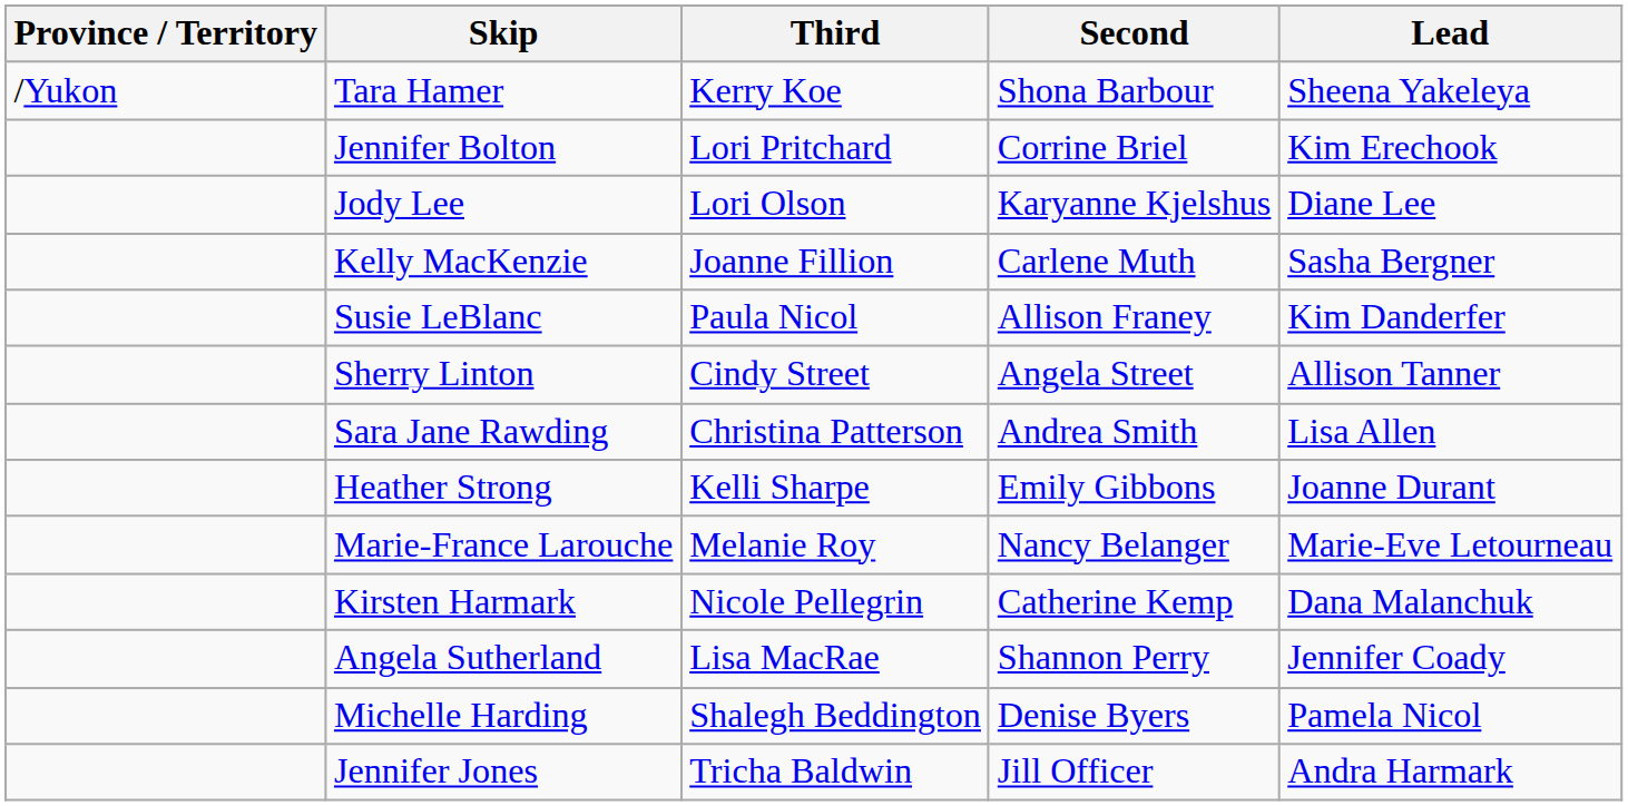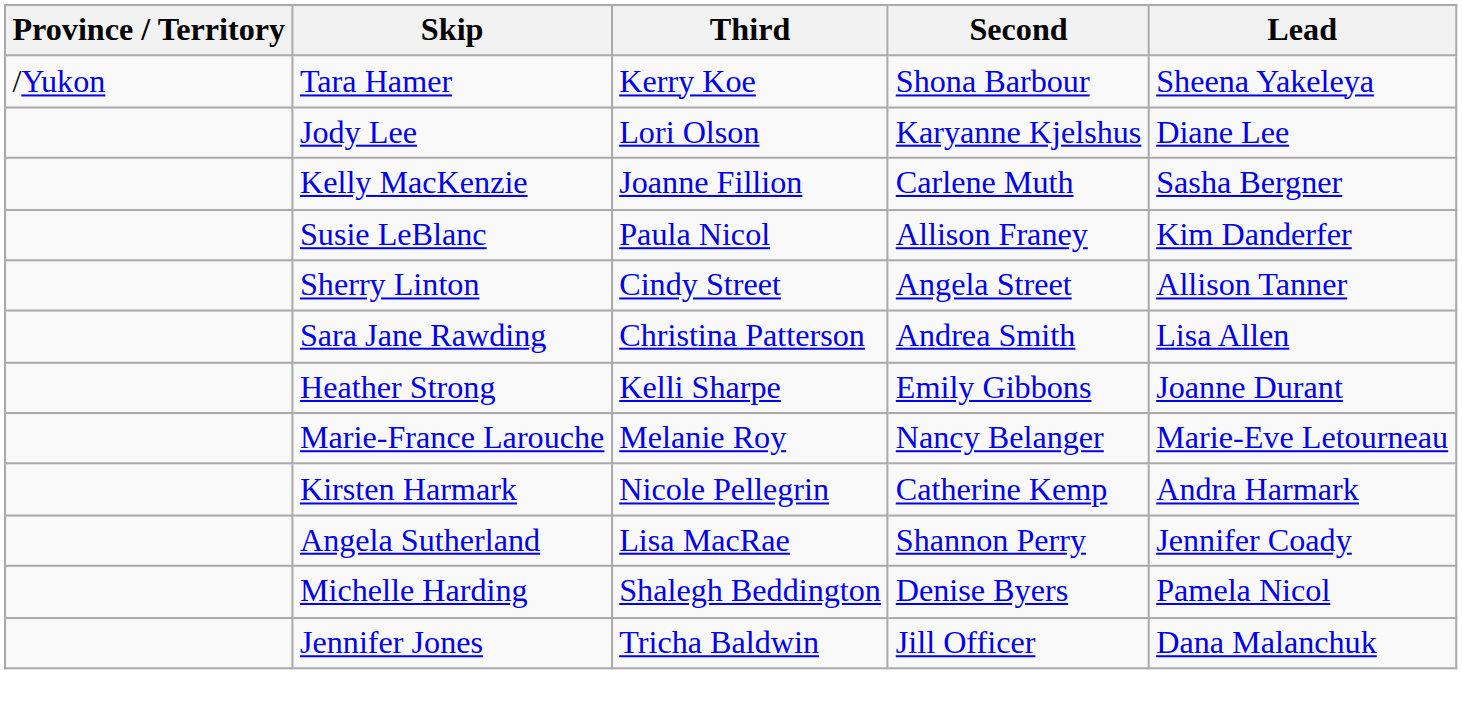- row: Jennifer Bolton | Lori Pritchard | Corrine Briel | Kim Erechook
Kirsten Harmark | Lead: Dana Malanchuk -> Andra Harmark
Jennifer Jones | Lead: Andra Harmark -> Dana Malanchuk
